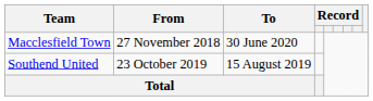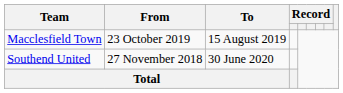Macclesfield Town | From: 27 November 2018 -> 23 October 2019
Macclesfield Town | To: 30 June 2020 -> 15 August 2019
Southend United | From: 23 October 2019 -> 27 November 2018
Southend United | To: 15 August 2019 -> 30 June 2020
